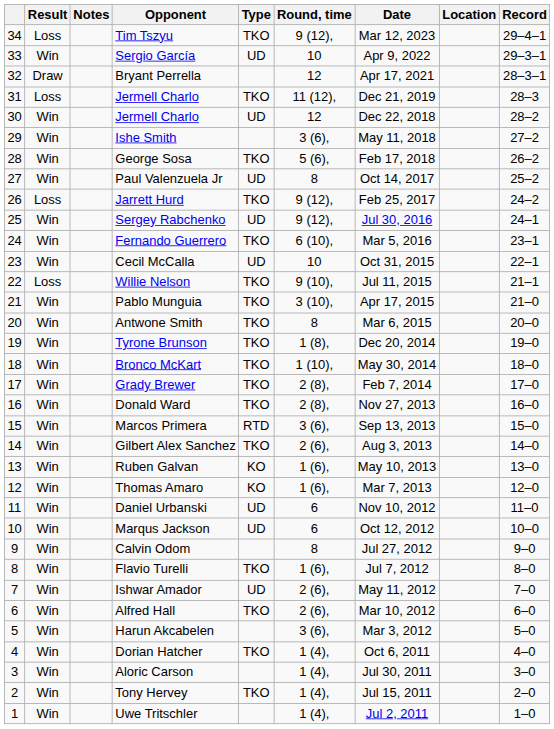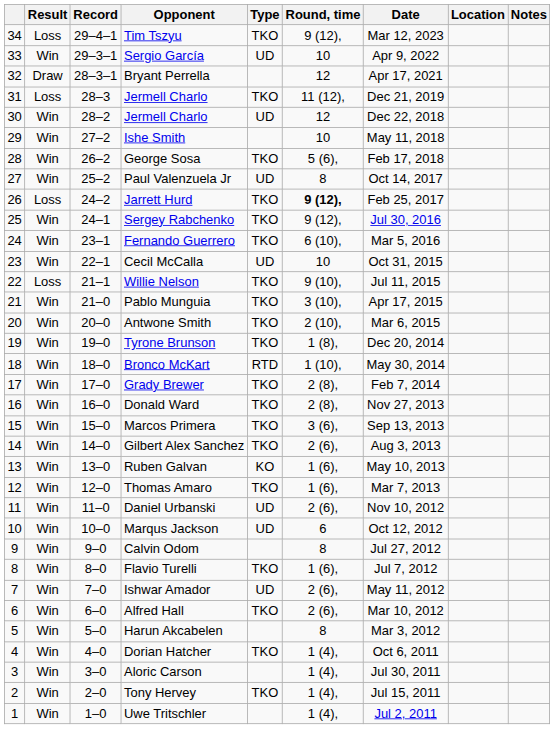columns swapped: Record <-> Notes
Ishe Smith | Round, time: 3 (6), -> 10
Jarrett Hurd | Round, time: normal -> bold
Sergey Rabchenko | Type: UD -> TKO
Antwone Smith | Round, time: 8 -> 2 (10),
Bronco McKart | Type: TKO -> RTD
Marcos Primera | Type: RTD -> TKO
Thomas Amaro | Type: KO -> TKO
Daniel Urbanski | Round, time: 6 -> 2 (6),
Harun Akcabelen | Round, time: 3 (6), -> 8
